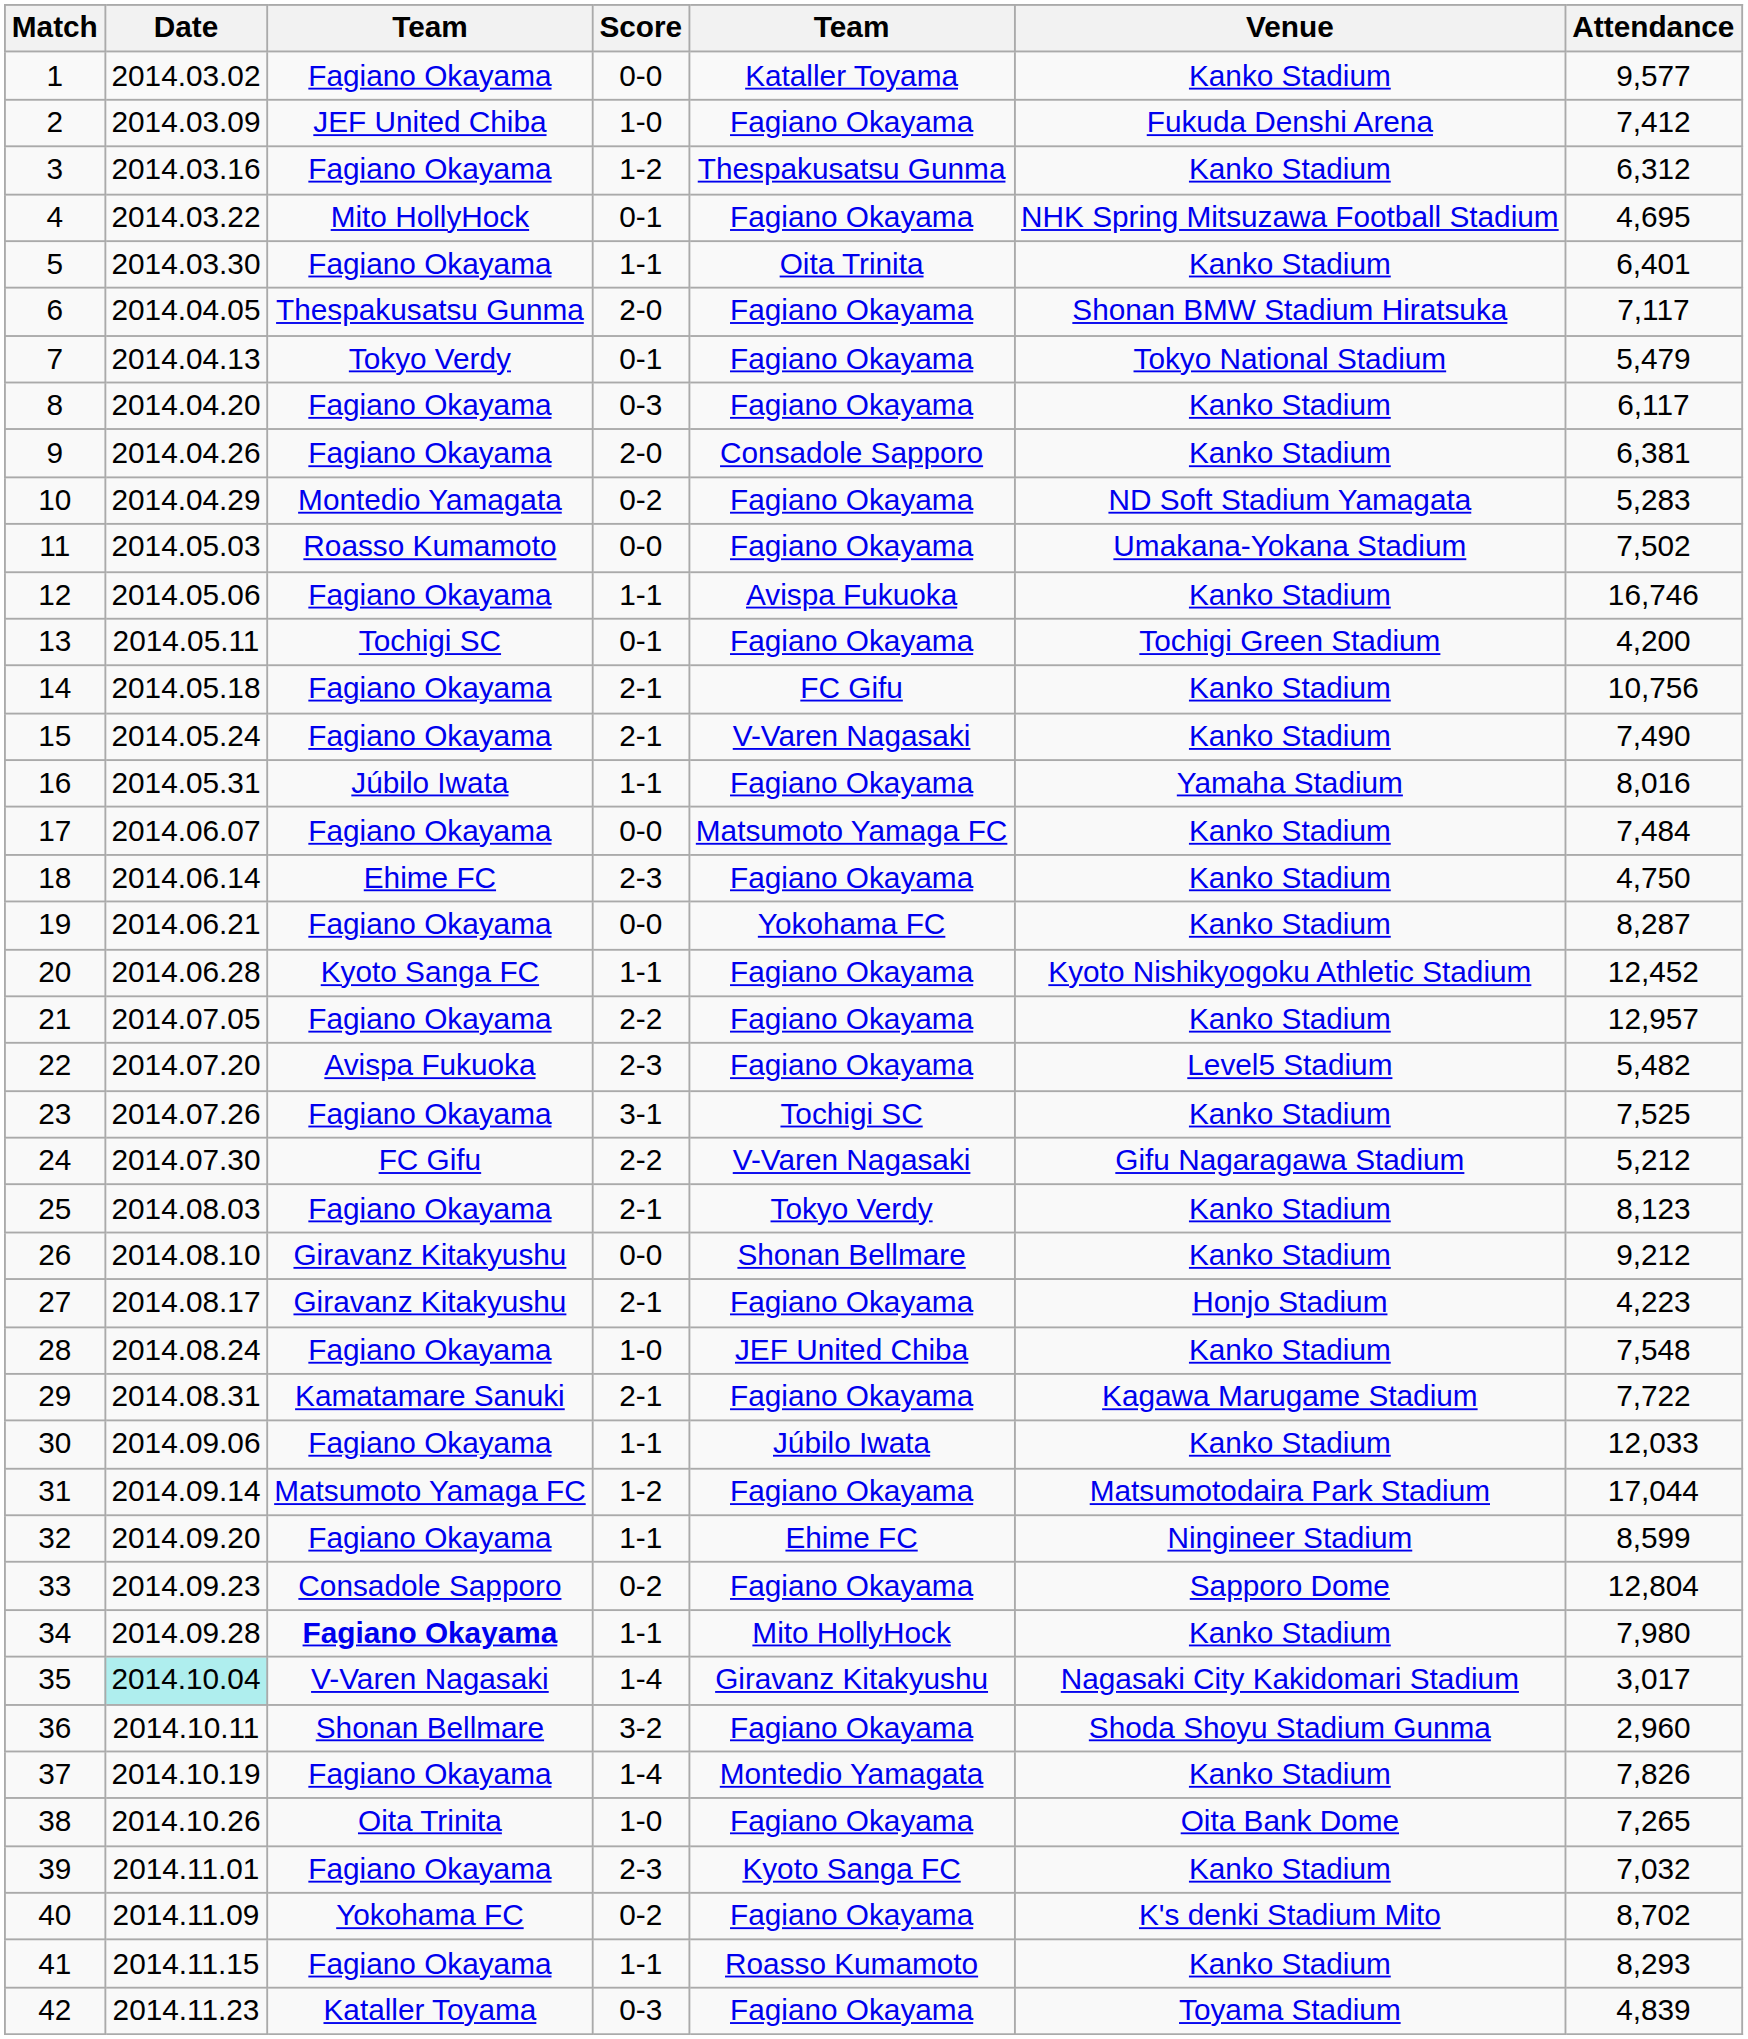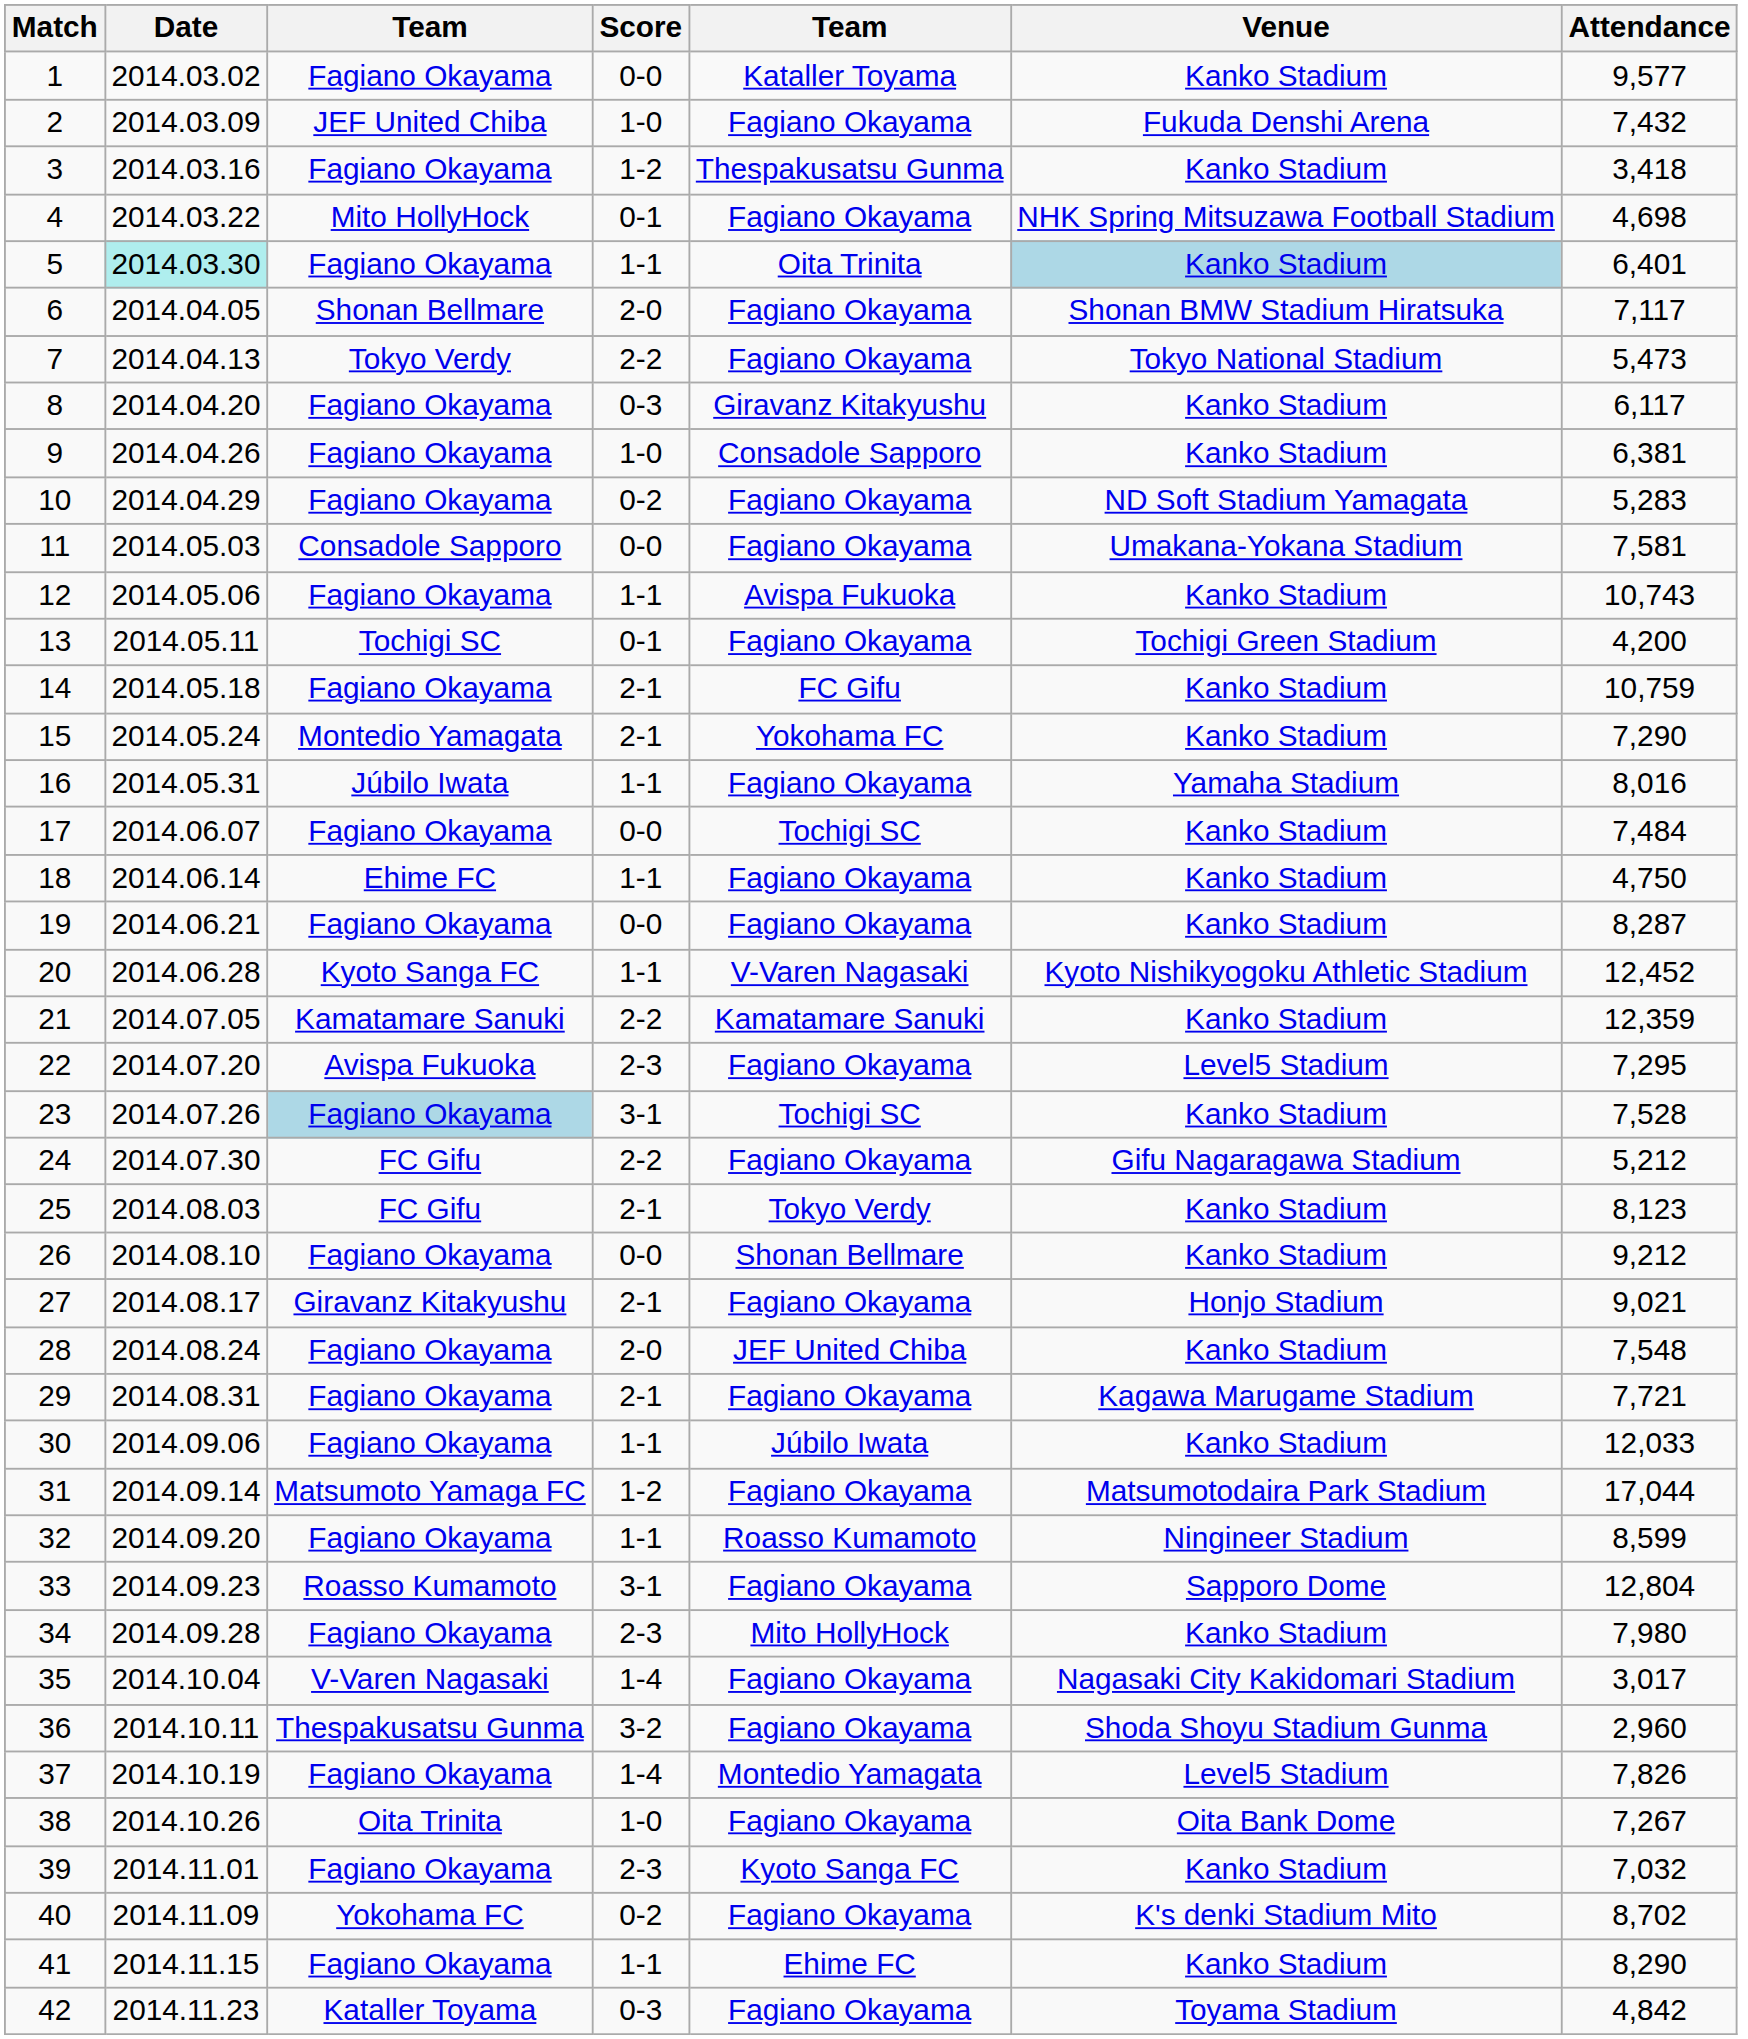2 | Attendance: 7,412 -> 7,432
3 | Attendance: 6,312 -> 3,418
4 | Attendance: 4,695 -> 4,698
5 | Date: no background -> paleturquoise background
5 | Venue: no background -> lightblue background
6 | column 3: Thespakusatsu Gunma -> Shonan Bellmare
7 | Score: 0-1 -> 2-2
7 | Attendance: 5,479 -> 5,473
8 | column 5: Fagiano Okayama -> Giravanz Kitakyushu
9 | Score: 2-0 -> 1-0
10 | column 3: Montedio Yamagata -> Fagiano Okayama
11 | column 3: Roasso Kumamoto -> Consadole Sapporo
11 | Attendance: 7,502 -> 7,581
12 | Attendance: 16,746 -> 10,743
14 | Attendance: 10,756 -> 10,759
15 | column 3: Fagiano Okayama -> Montedio Yamagata
15 | column 5: V-Varen Nagasaki -> Yokohama FC
15 | Attendance: 7,490 -> 7,290
17 | column 5: Matsumoto Yamaga FC -> Tochigi SC
18 | Score: 2-3 -> 1-1
19 | column 5: Yokohama FC -> Fagiano Okayama
20 | column 5: Fagiano Okayama -> V-Varen Nagasaki
21 | column 3: Fagiano Okayama -> Kamatamare Sanuki
21 | column 5: Fagiano Okayama -> Kamatamare Sanuki
21 | Attendance: 12,957 -> 12,359
22 | Attendance: 5,482 -> 7,295
23 | column 3: no background -> lightblue background
23 | Attendance: 7,525 -> 7,528
24 | column 5: V-Varen Nagasaki -> Fagiano Okayama
25 | column 3: Fagiano Okayama -> FC Gifu
26 | column 3: Giravanz Kitakyushu -> Fagiano Okayama
27 | Attendance: 4,223 -> 9,021
28 | Score: 1-0 -> 2-0
29 | column 3: Kamatamare Sanuki -> Fagiano Okayama
29 | Attendance: 7,722 -> 7,721
32 | column 5: Ehime FC -> Roasso Kumamoto
33 | column 3: Consadole Sapporo -> Roasso Kumamoto
33 | Score: 0-2 -> 3-1
34 | column 3: bold -> normal
34 | Score: 1-1 -> 2-3
35 | Date: paleturquoise background -> no background
35 | column 5: Giravanz Kitakyushu -> Fagiano Okayama
36 | column 3: Shonan Bellmare -> Thespakusatsu Gunma
37 | Venue: Kanko Stadium -> Level5 Stadium
38 | Attendance: 7,265 -> 7,267
41 | column 5: Roasso Kumamoto -> Ehime FC
41 | Attendance: 8,293 -> 8,290
42 | Attendance: 4,839 -> 4,842
